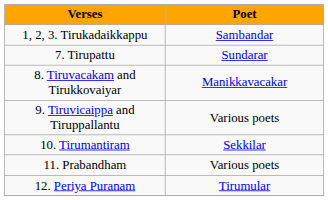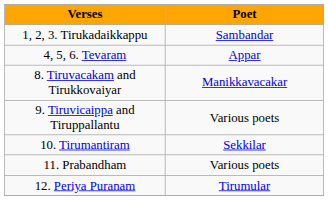+ row: 4, 5, 6. Tevaram | Appar
- row: 7. Tirupattu | Sundarar
